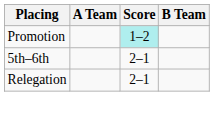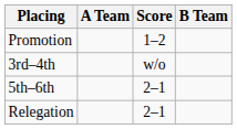Promotion | Score: paleturquoise background -> no background
+ row: 3rd–4th | w/o
